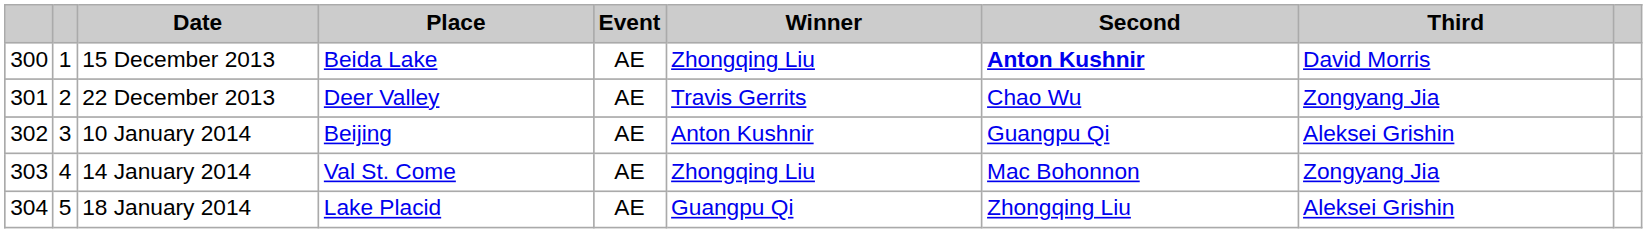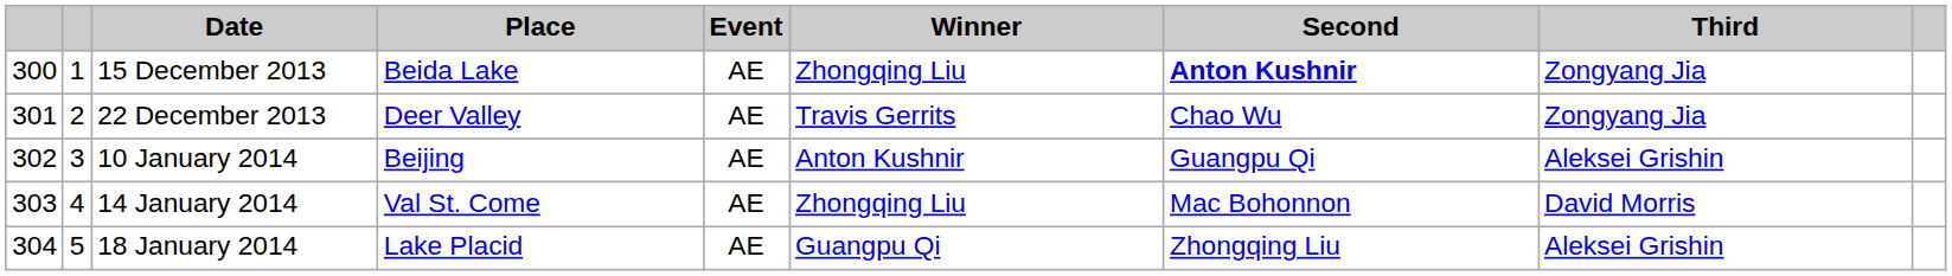15 December 2013 | Third: David Morris -> Zongyang Jia
14 January 2014 | Third: Zongyang Jia -> David Morris
